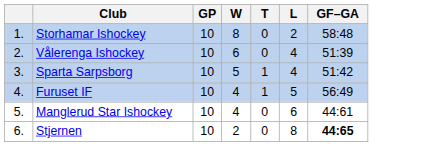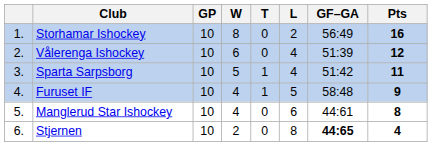+ column: Pts | 16 | 12 | 11 | 9 | 8 | 4
Storhamar Ishockey | GF–GA: 58:48 -> 56:49
Furuset IF | GF–GA: 56:49 -> 58:48
